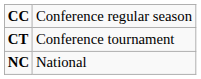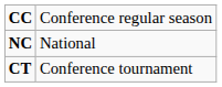rows swapped: CT <-> NC
